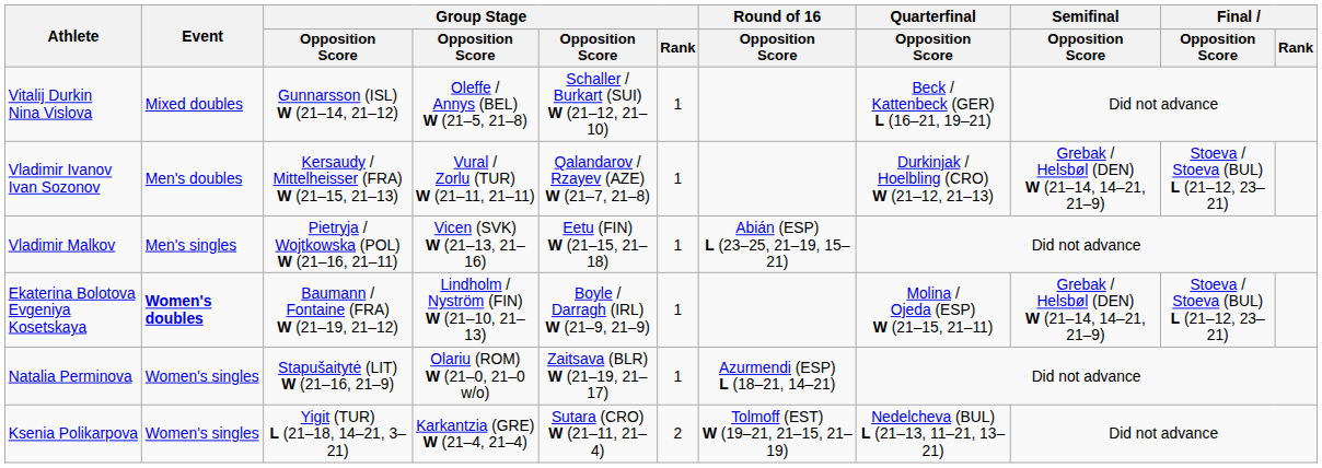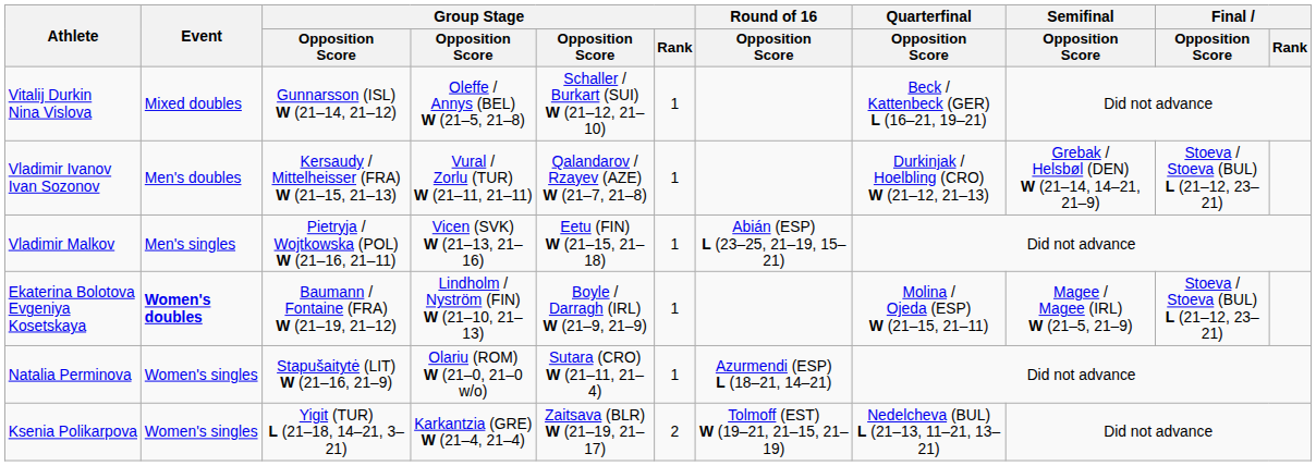Ekaterina Bolotova Evgeniya Kosetskaya | Semifinal / Opposition Score: Grebak / Helsbøl (DEN) W (21–14, 14–21, 21–9) -> Magee / Magee (IRL) W (21–5, 21–9)
Natalia Perminova | column 5: Zaitsava (BLR) W (21–19, 21–17) -> Sutara (CRO) W (21–11, 21–4)
Ksenia Polikarpova | column 5: Sutara (CRO) W (21–11, 21–4) -> Zaitsava (BLR) W (21–19, 21–17)
